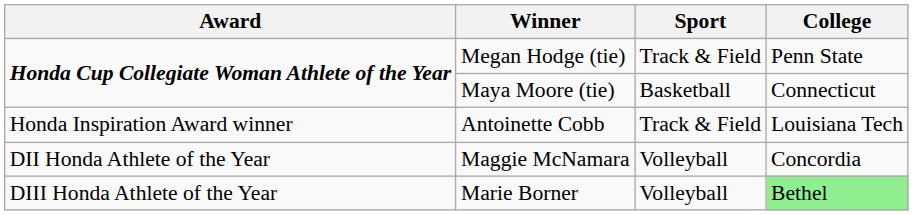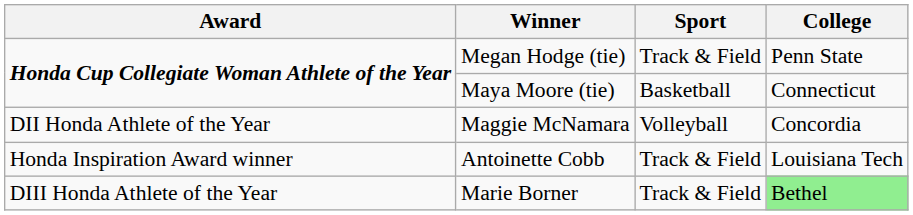rows swapped: Antoinette Cobb <-> Maggie McNamara
Marie Borner | Sport: Volleyball -> Track & Field
